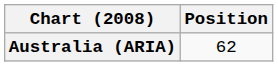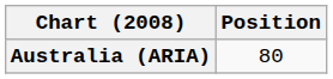Australia (ARIA) | Position: 62 -> 80
